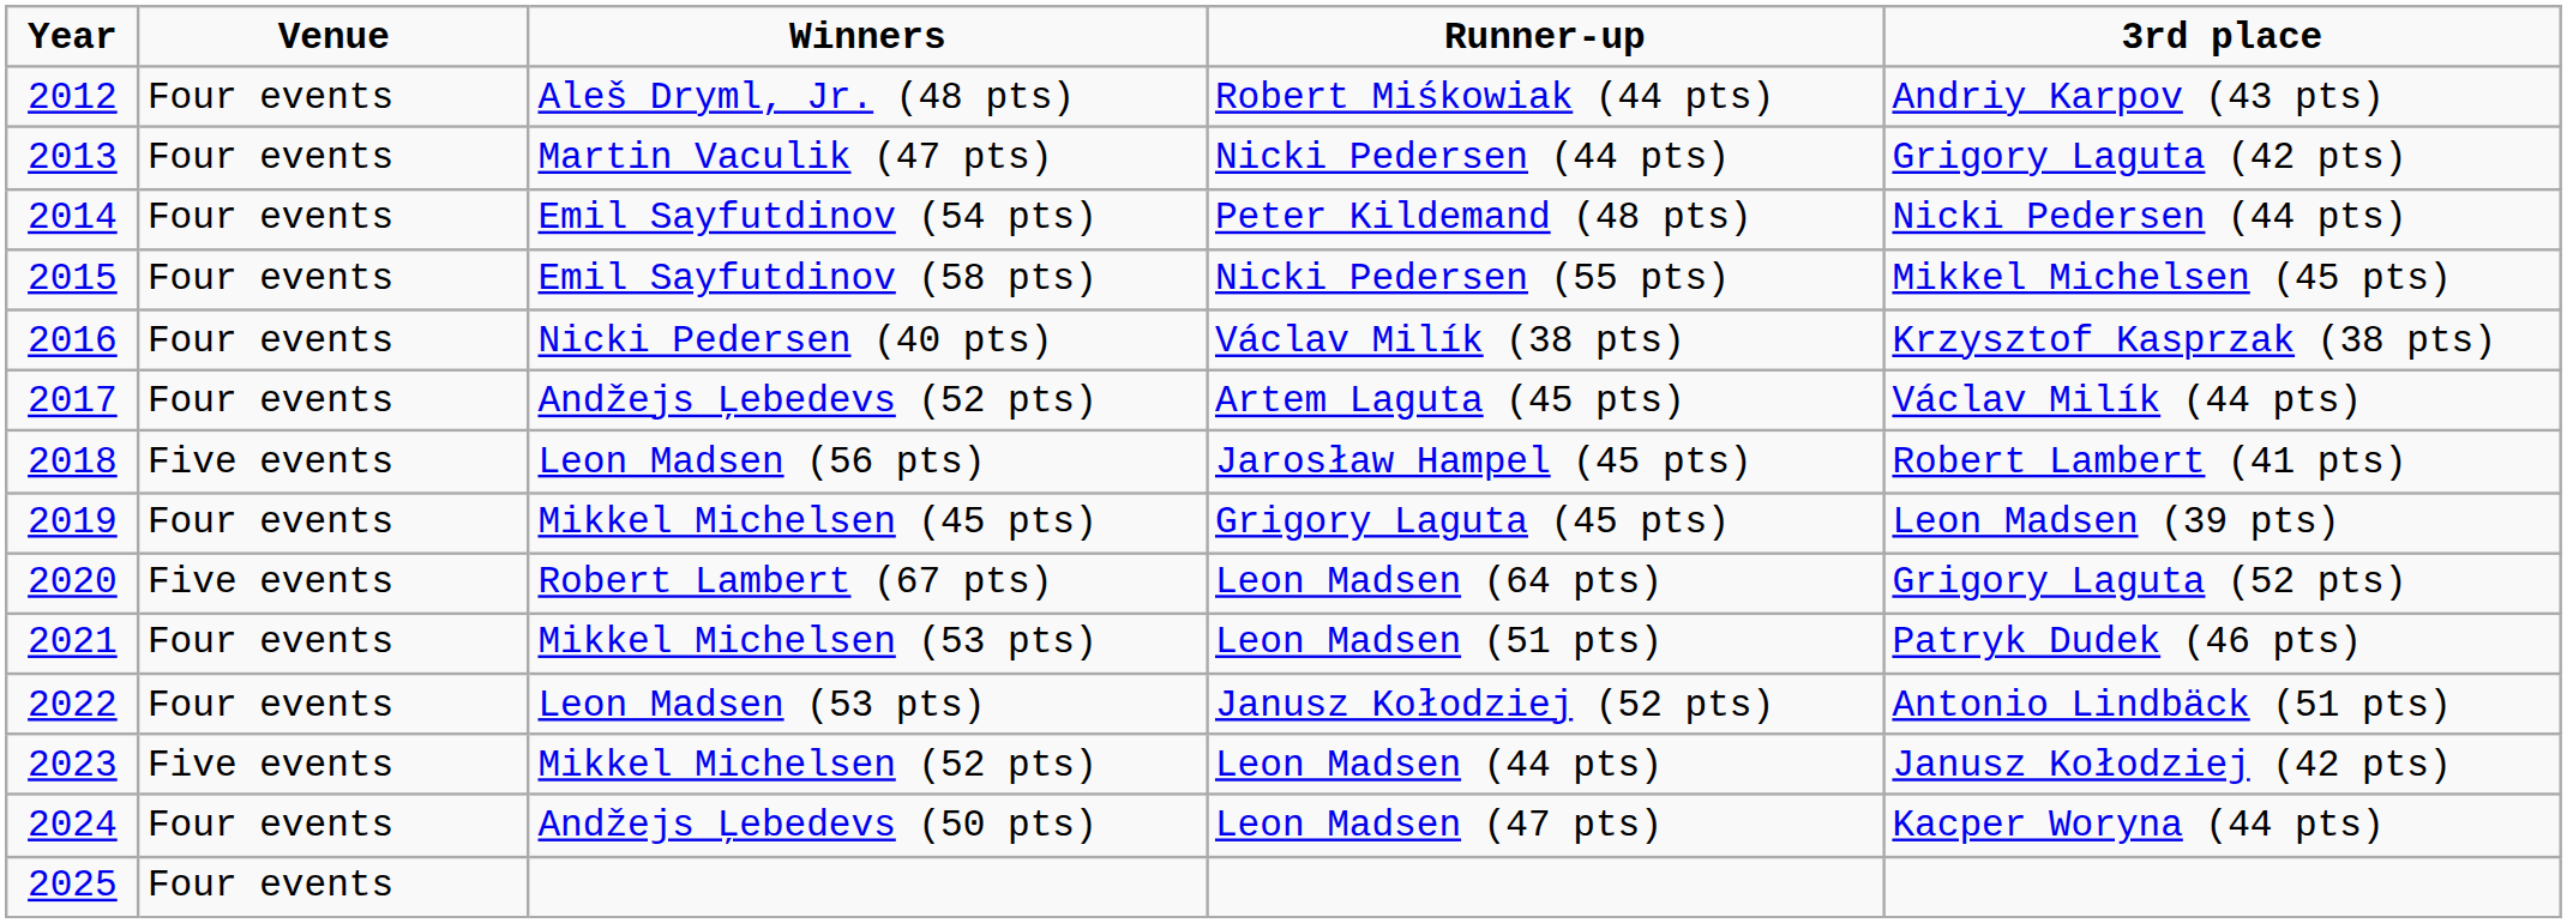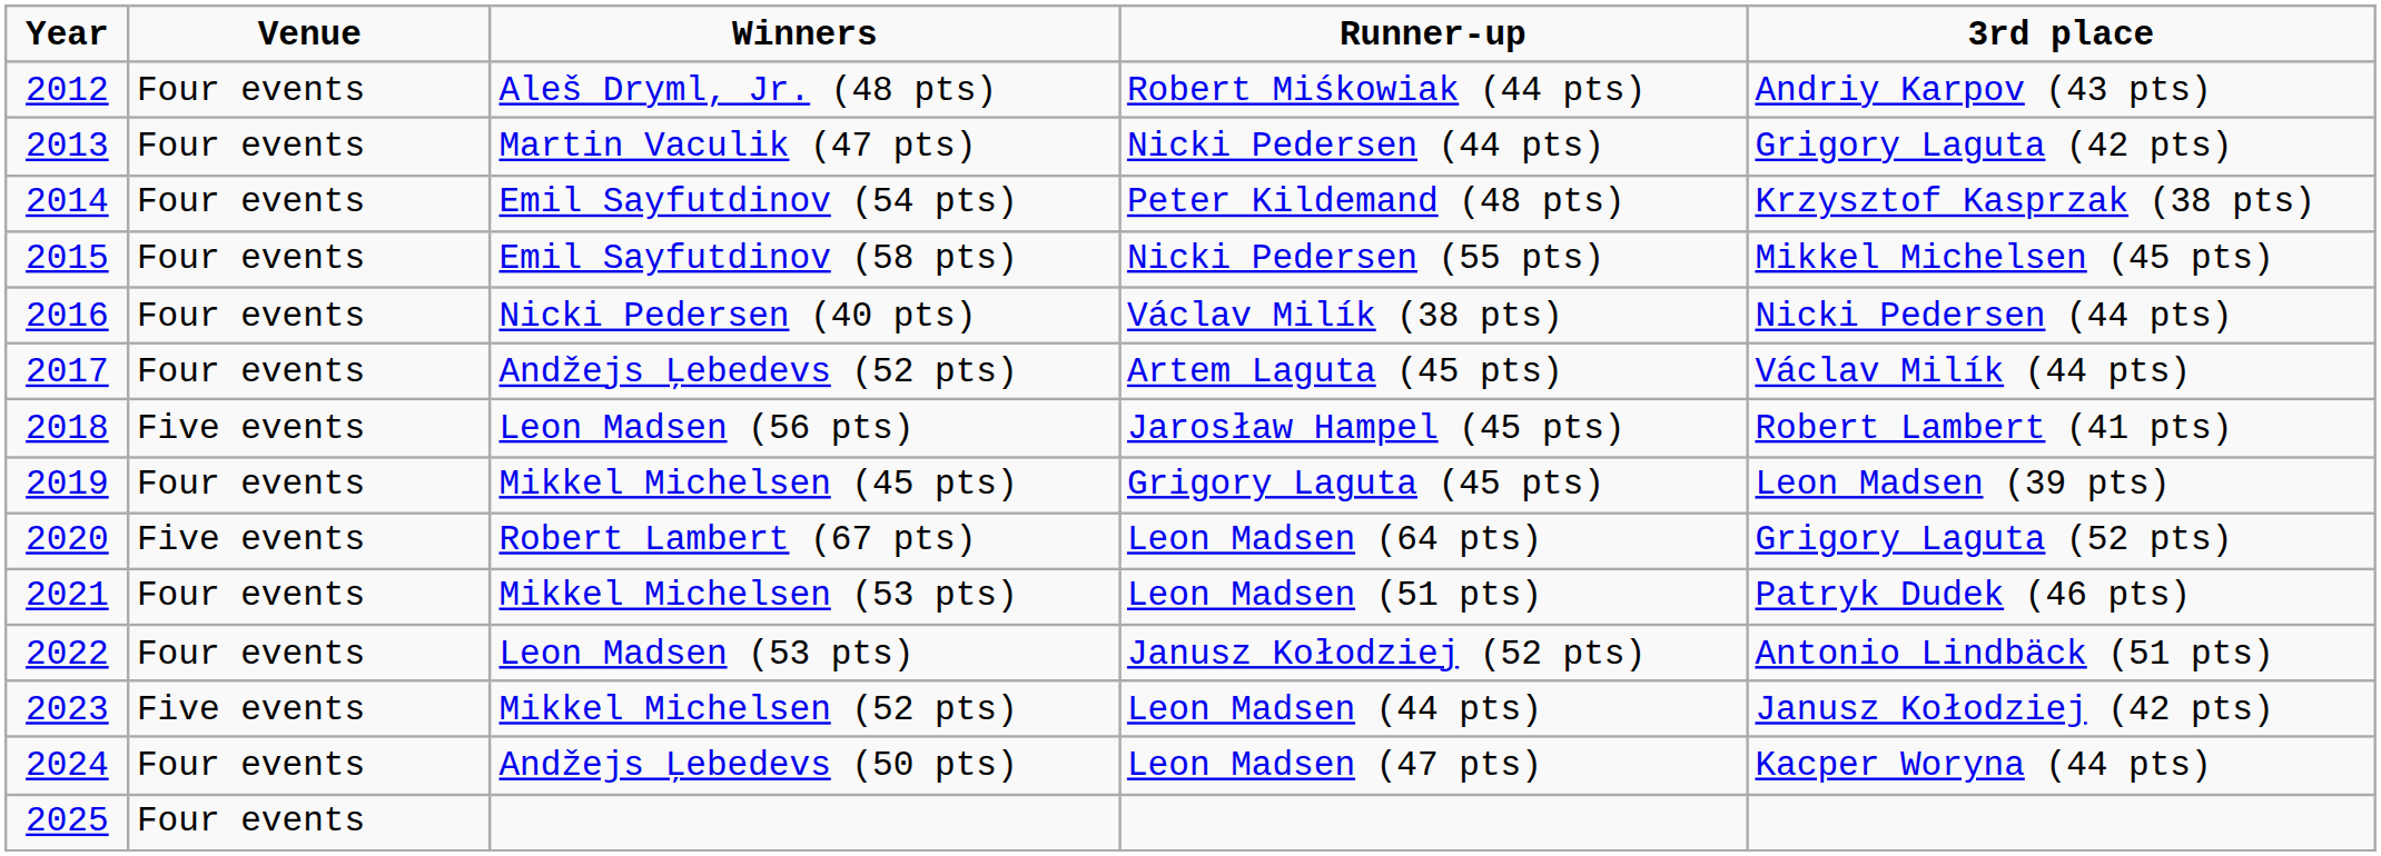Emil Sayfutdinov (54 pts) | 3rd place: Nicki Pedersen (44 pts) -> Krzysztof Kasprzak (38 pts)
Nicki Pedersen (40 pts) | 3rd place: Krzysztof Kasprzak (38 pts) -> Nicki Pedersen (44 pts)
